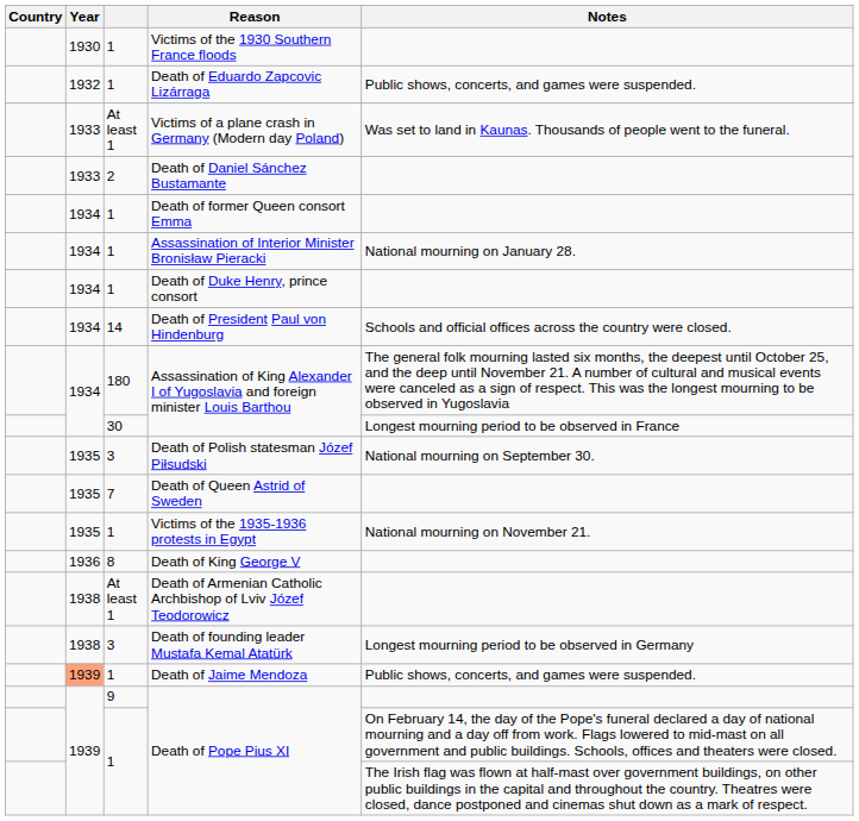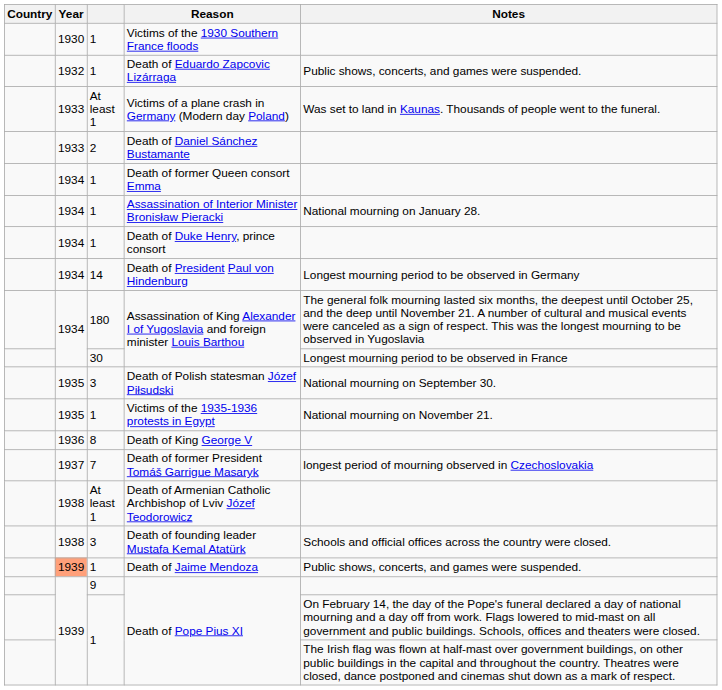Death of President Paul von Hindenburg | Notes: Schools and official offices across the country were closed. -> Longest mourning period to be observed in Germany
- row: 1935 | 7 | Death of Queen Astrid of Sweden
+ row: 1937 | 7 | Death of former President Tomáš Garrigue Masaryk | longest period of mourning observed in Czechoslovakia
Death of founding leader Mustafa Kemal Atatürk | Notes: Longest mourning period to be observed in Germany -> Schools and official offices across the country were closed.
